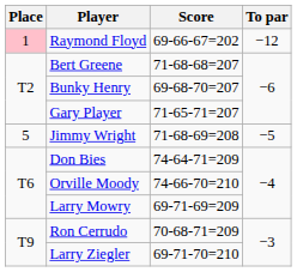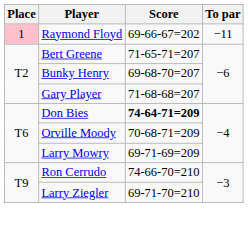Raymond Floyd | To par: −12 -> −11
Bert Greene | Score: 71-68-68=207 -> 71-65-71=207
Gary Player | Score: 71-65-71=207 -> 71-68-68=207
- row: 5 | Jimmy Wright | 71-68-69=208 | −5
Don Bies | Score: normal -> bold
Orville Moody | Score: 74-66-70=210 -> 70-68-71=209
Ron Cerrudo | Score: 70-68-71=209 -> 74-66-70=210
